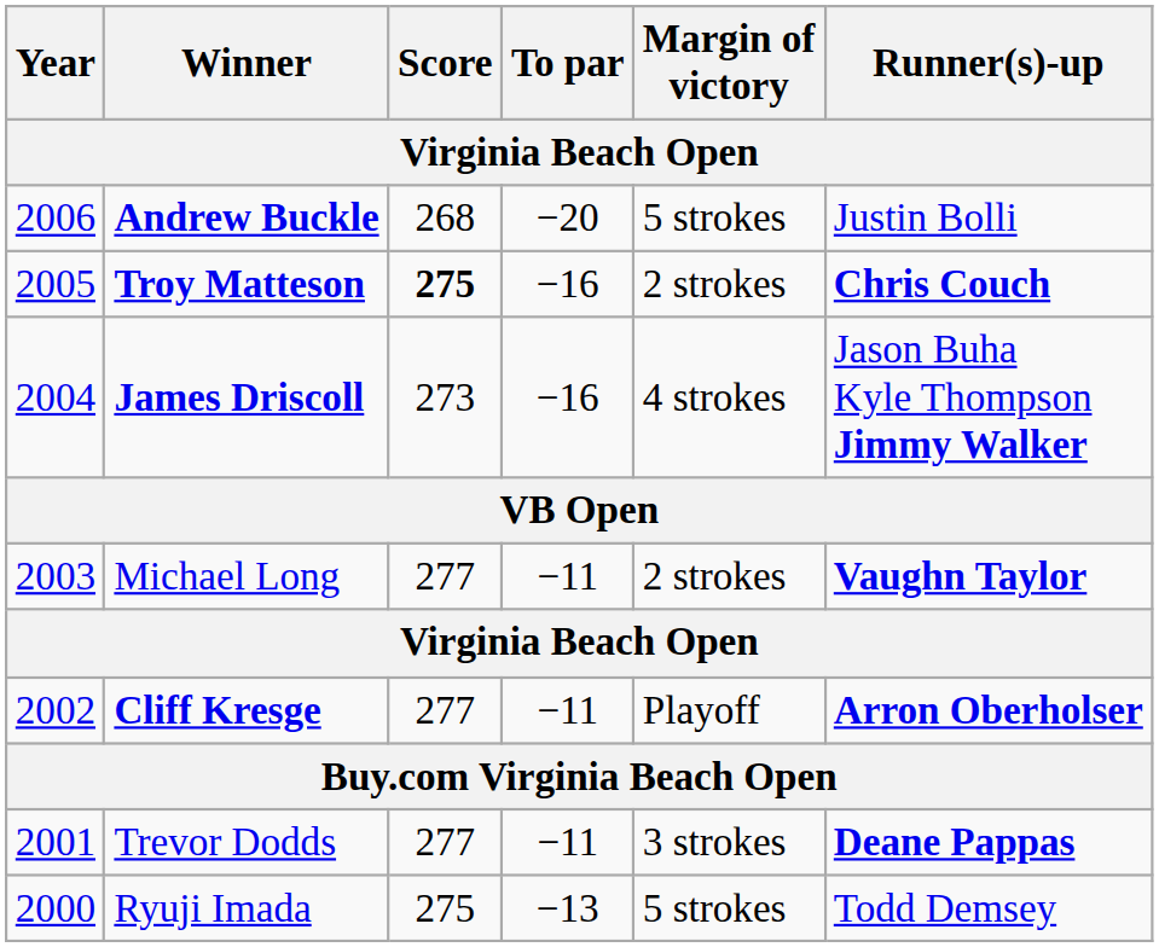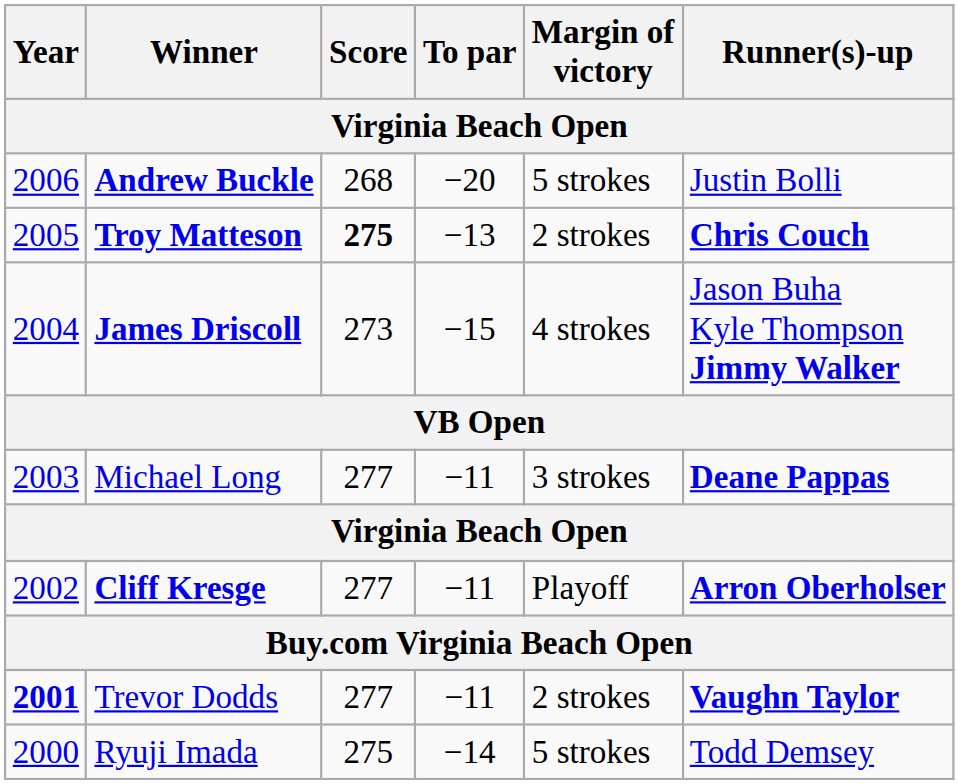Troy Matteson | To par: −16 -> −13
James Driscoll | To par: −16 -> −15
Michael Long | Margin of victory: 2 strokes -> 3 strokes
Michael Long | Runner(s)-up: Vaughn Taylor -> Deane Pappas
Trevor Dodds | Year: normal -> bold
Trevor Dodds | Margin of victory: 3 strokes -> 2 strokes
Trevor Dodds | Runner(s)-up: Deane Pappas -> Vaughn Taylor
Ryuji Imada | To par: −13 -> −14
